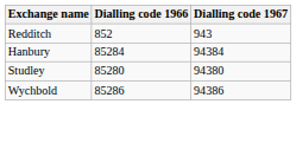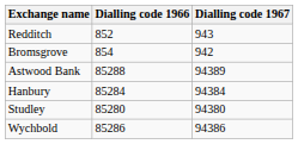+ row: Bromsgrove | 854 | 942
+ row: Astwood Bank | 85288 | 94389
